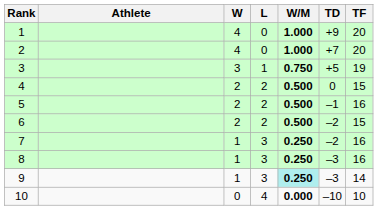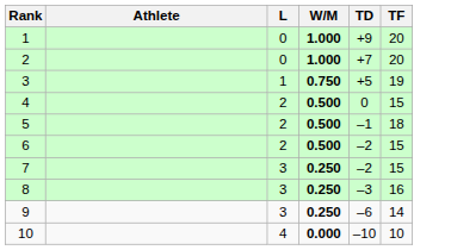- column: W | 4 | 4 | 3 | 2 | 2 | 2 | 1 | 1 | 1 | 0
5 | TF: 16 -> 18
7 | TF: 16 -> 15
9 | W/M: paleturquoise background -> no background
9 | TD: –3 -> –6
